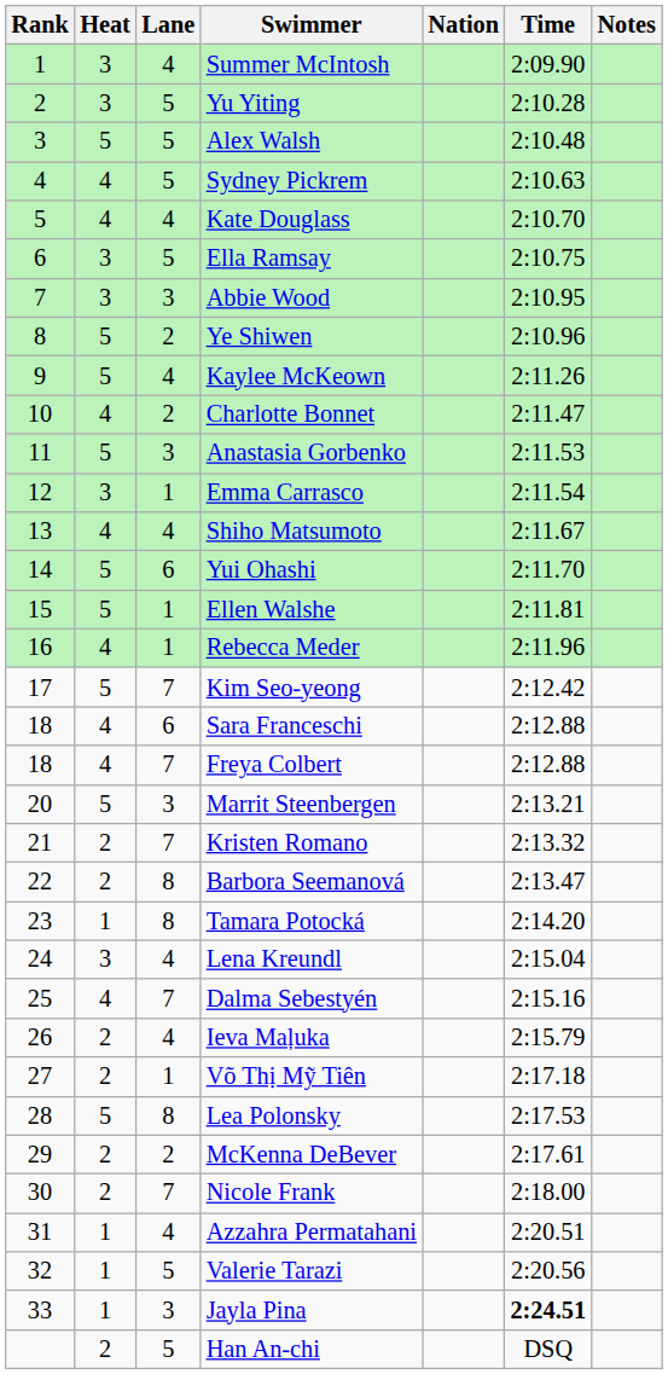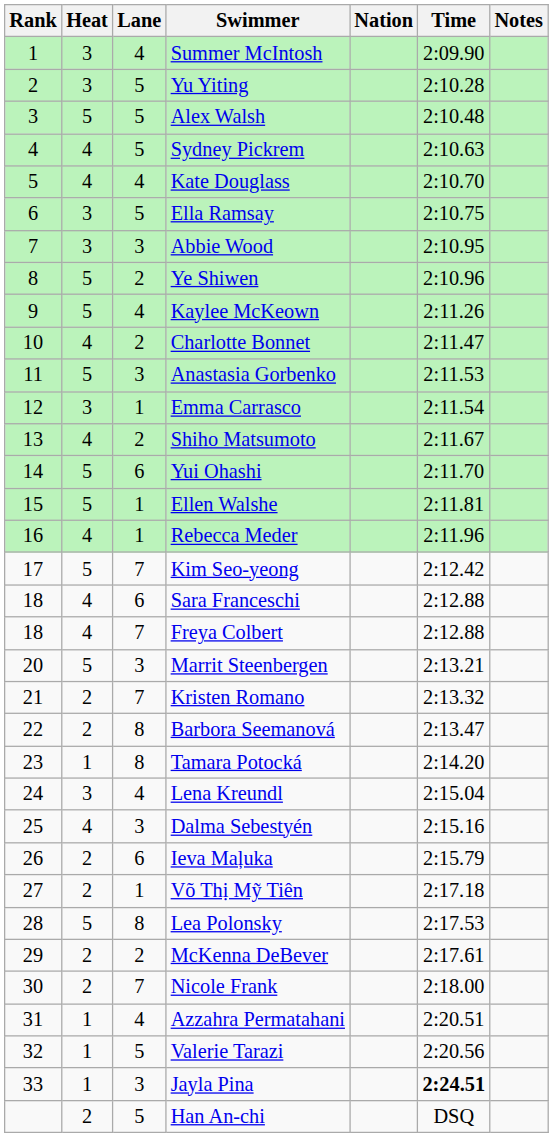Shiho Matsumoto | Lane: 4 -> 2
Dalma Sebestyén | Lane: 7 -> 3
Ieva Maļuka | Lane: 4 -> 6
